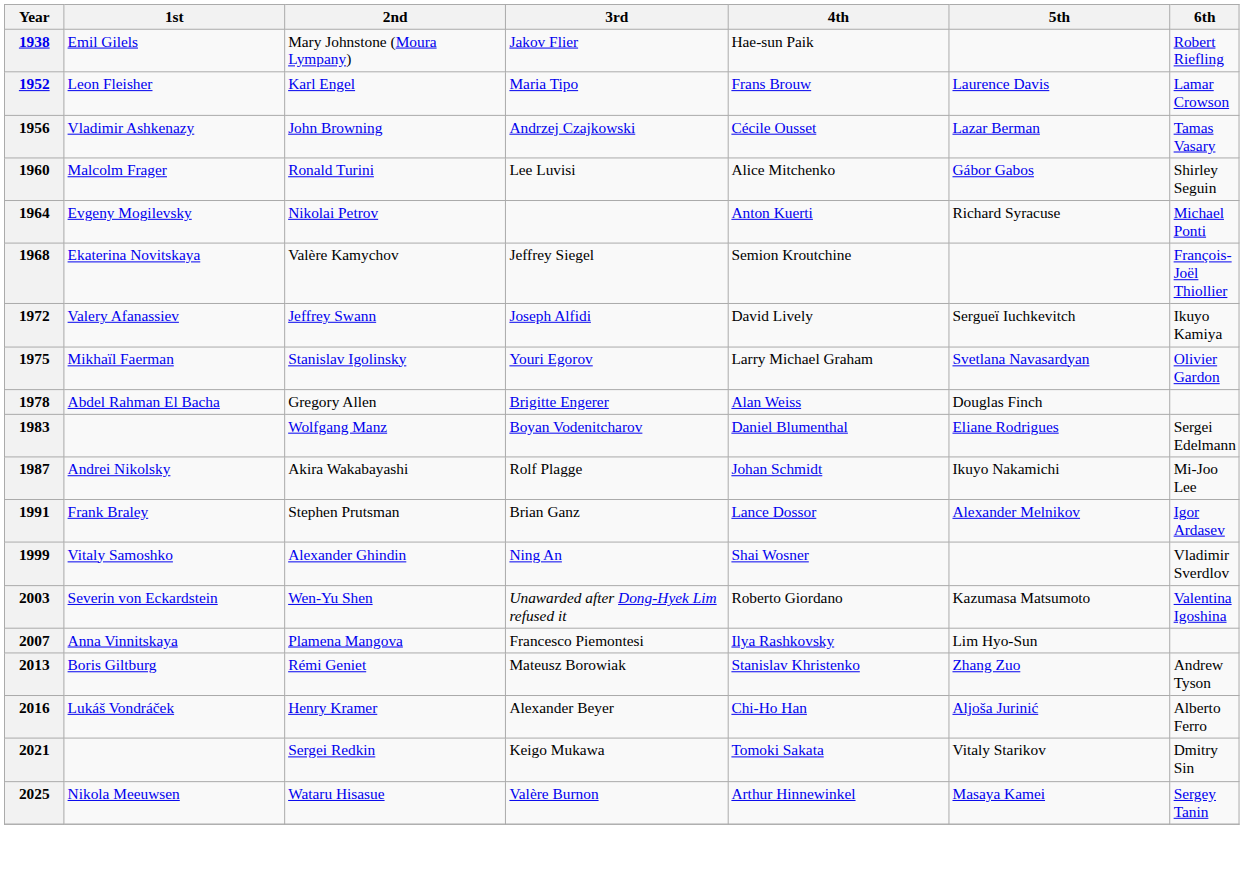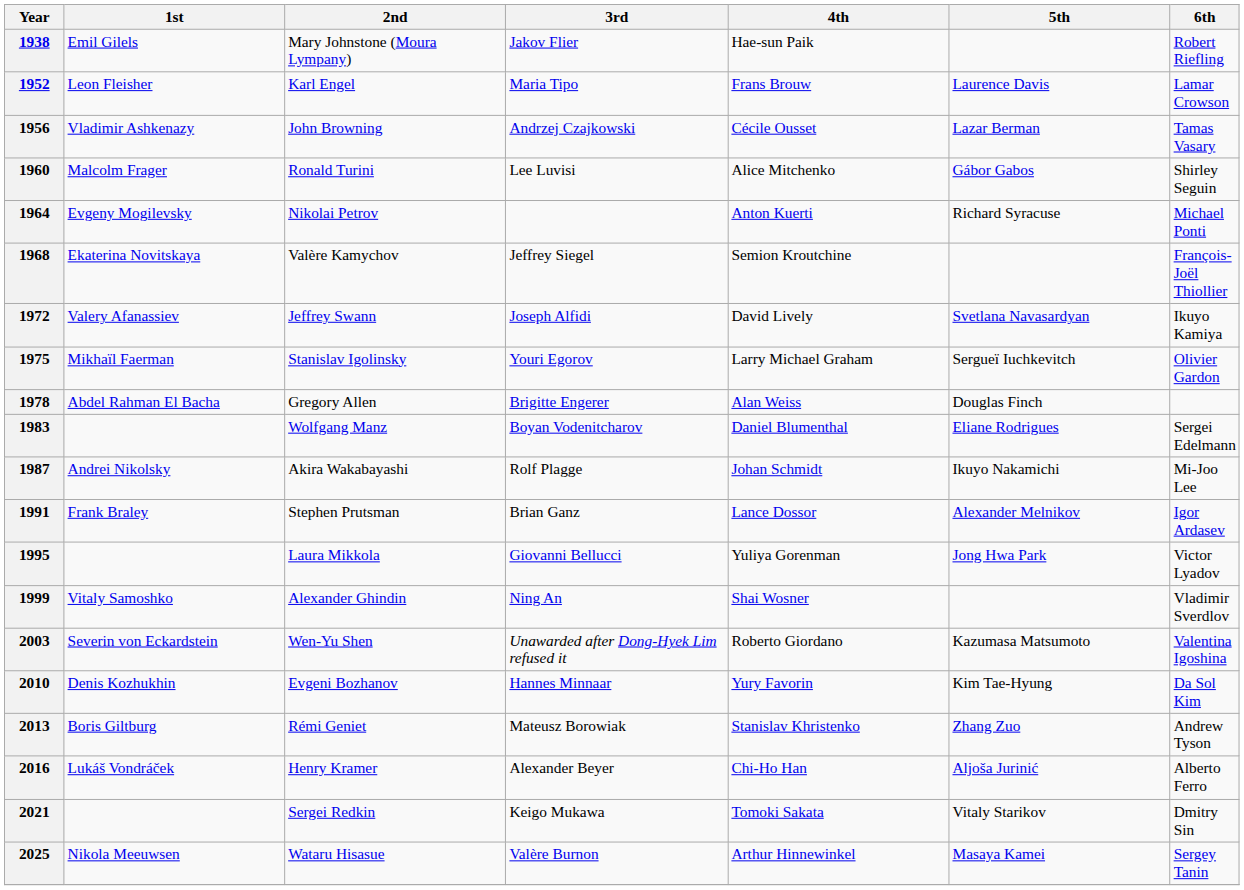1972 | 5th: Sergueï Iuchkevitch -> Svetlana Navasardyan
1975 | 5th: Svetlana Navasardyan -> Sergueï Iuchkevitch
+ row: 1995 | Laura Mikkola | Giovanni Bellucci | Yuliya Gorenman | Jong Hwa Park | Victor Lyadov
- row: 2007 | Anna Vinnitskaya | Plamena Mangova | Francesco Piemontesi | Ilya Rashkovsky | Lim Hyo-Sun
+ row: 2010 | Denis Kozhukhin | Evgeni Bozhanov | Hannes Minnaar | Yury Favorin | Kim Tae-Hyung | Da Sol Kim
